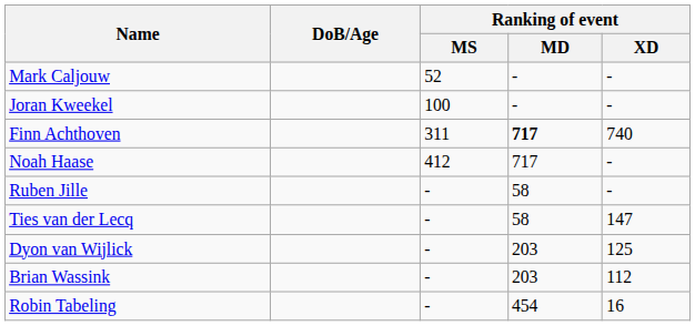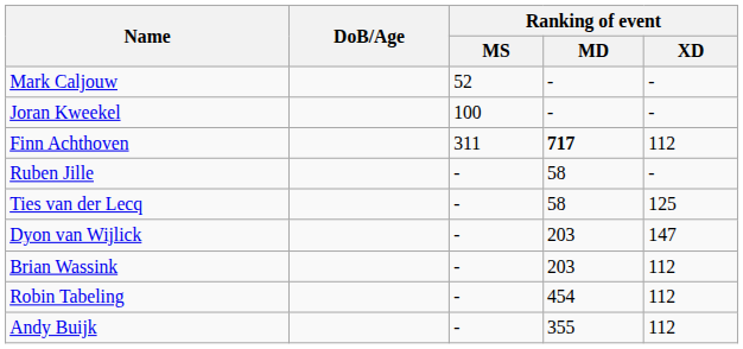Finn Achthoven | Ranking of event / XD: 740 -> 112
- row: Noah Haase | 412 | 717 | -
Ties van der Lecq | Ranking of event / XD: 147 -> 125
Dyon van Wijlick | Ranking of event / XD: 125 -> 147
Robin Tabeling | Ranking of event / XD: 16 -> 112
+ row: Andy Buijk | - | 355 | 112
